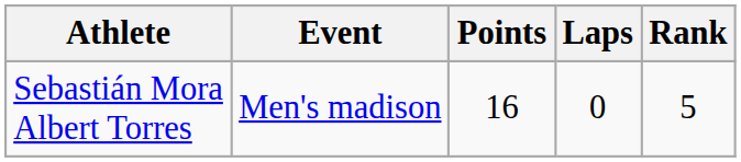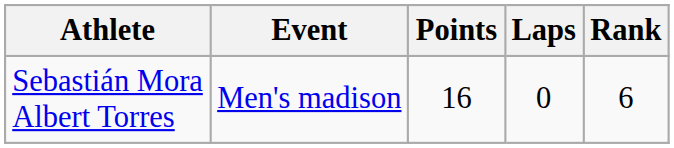Sebastián Mora Albert Torres | Rank: 5 -> 6
